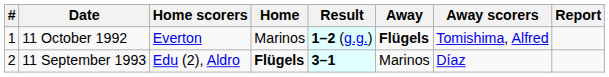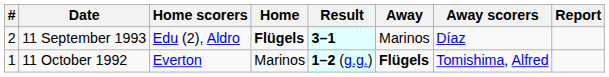rows swapped: 11 October 1992 <-> 11 September 1993
